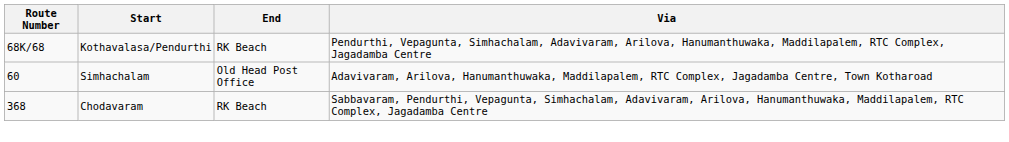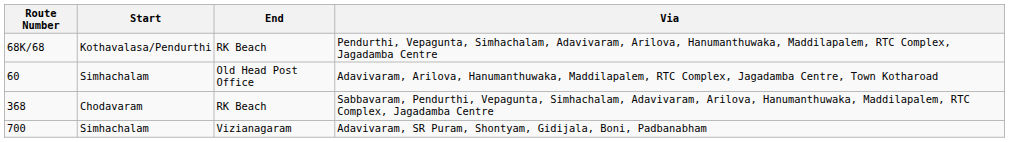+ row: 700 | Simhachalam | Vizianagaram | Adavivaram, SR Puram, Shontyam, Gidijala, Boni, Padbanabham
